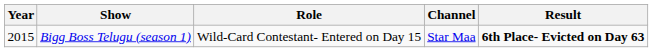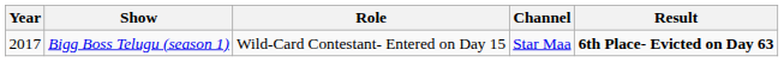Bigg Boss Telugu (season 1) | Year: 2015 -> 2017
